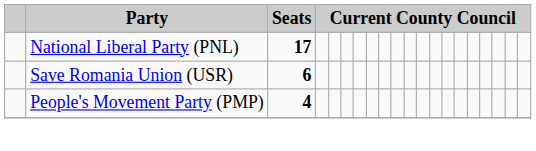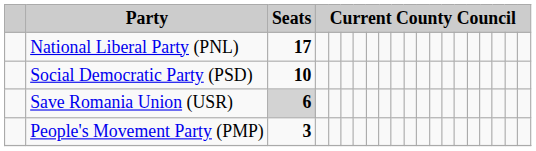+ row: Social Democratic Party (PSD) | 10
Save Romania Union (USR) | Seats: no background -> lightgrey background
People's Movement Party (PMP) | Seats: 4 -> 3
